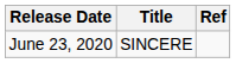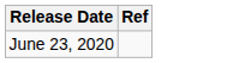- column: Title | SINCERE
